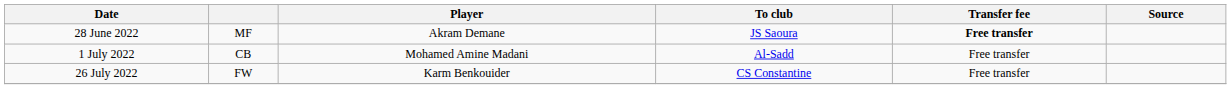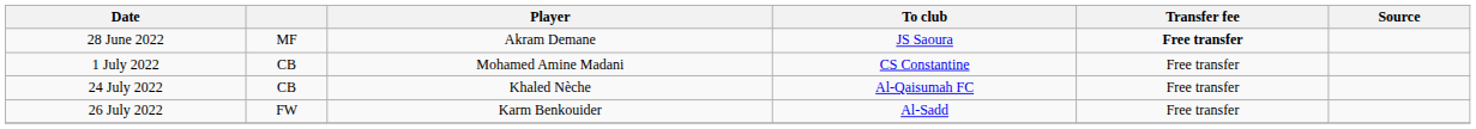1 July 2022 | To club: Al-Sadd -> CS Constantine
+ row: 24 July 2022 | CB | Khaled Nèche | Al-Qaisumah FC | Free transfer
26 July 2022 | To club: CS Constantine -> Al-Sadd
